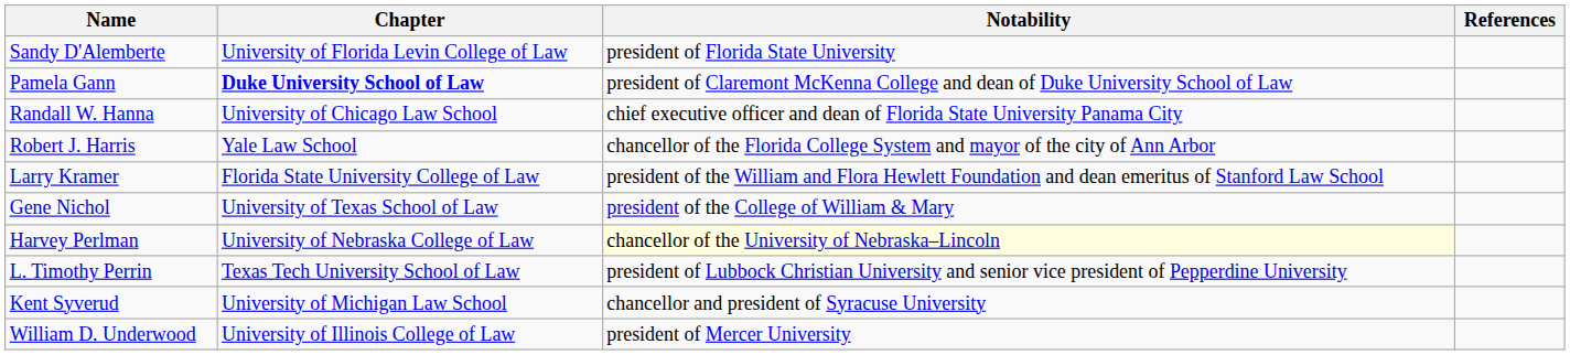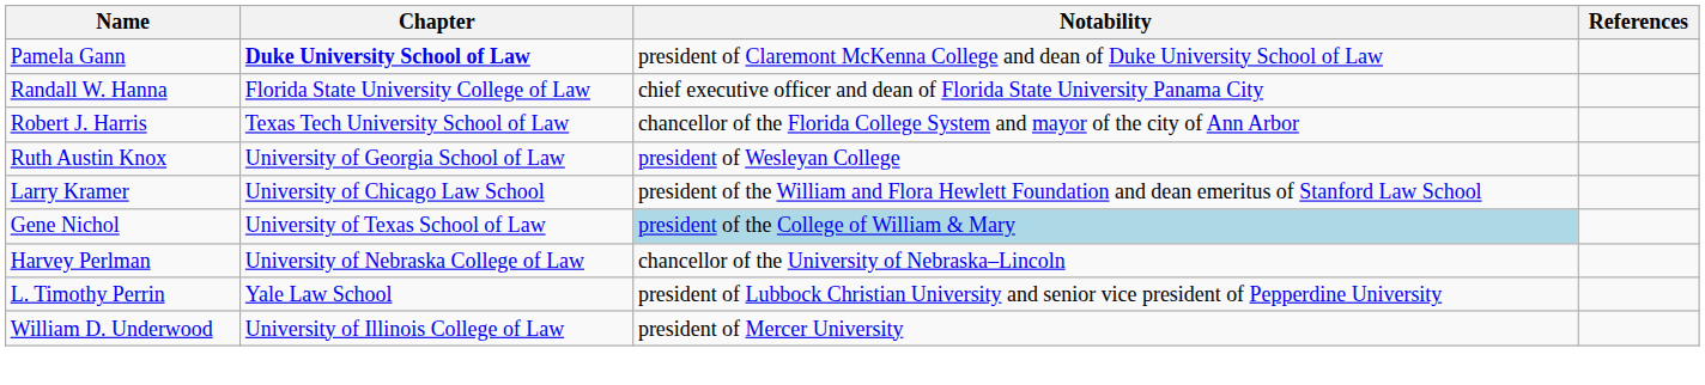- row: Sandy D'Alemberte | University of Florida Levin College of Law | president of Florida State University
Randall W. Hanna | Chapter: University of Chicago Law School -> Florida State University College of Law
Robert J. Harris | Chapter: Yale Law School -> Texas Tech University School of Law
+ row: Ruth Austin Knox | University of Georgia School of Law | president of Wesleyan College
Larry Kramer | Chapter: Florida State University College of Law -> University of Chicago Law School
Gene Nichol | Notability: no background -> lightblue background
Harvey Perlman | Notability: lightyellow background -> no background
L. Timothy Perrin | Chapter: Texas Tech University School of Law -> Yale Law School
- row: Kent Syverud | University of Michigan Law School | chancellor and president of Syracuse University
